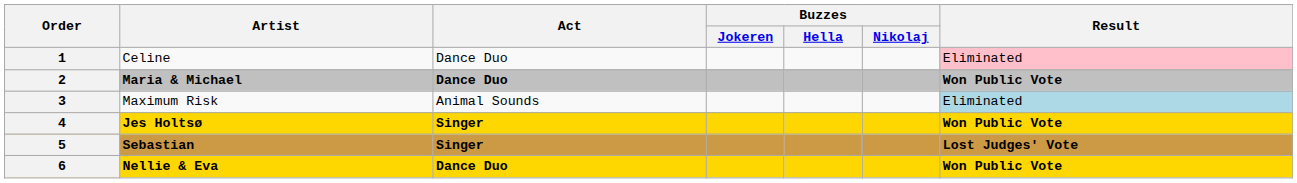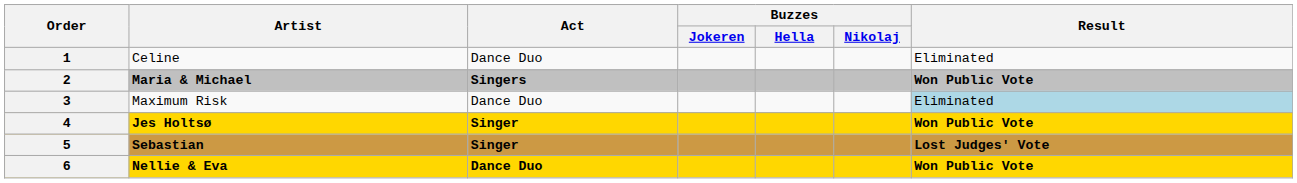1 | Result: pink background -> no background
2 | Act: Dance Duo -> Singers
3 | Act: Animal Sounds -> Dance Duo
